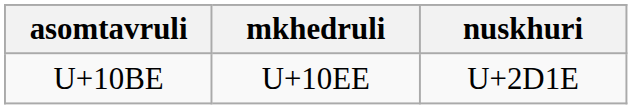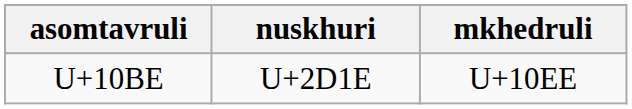columns swapped: nuskhuri <-> mkhedruli
